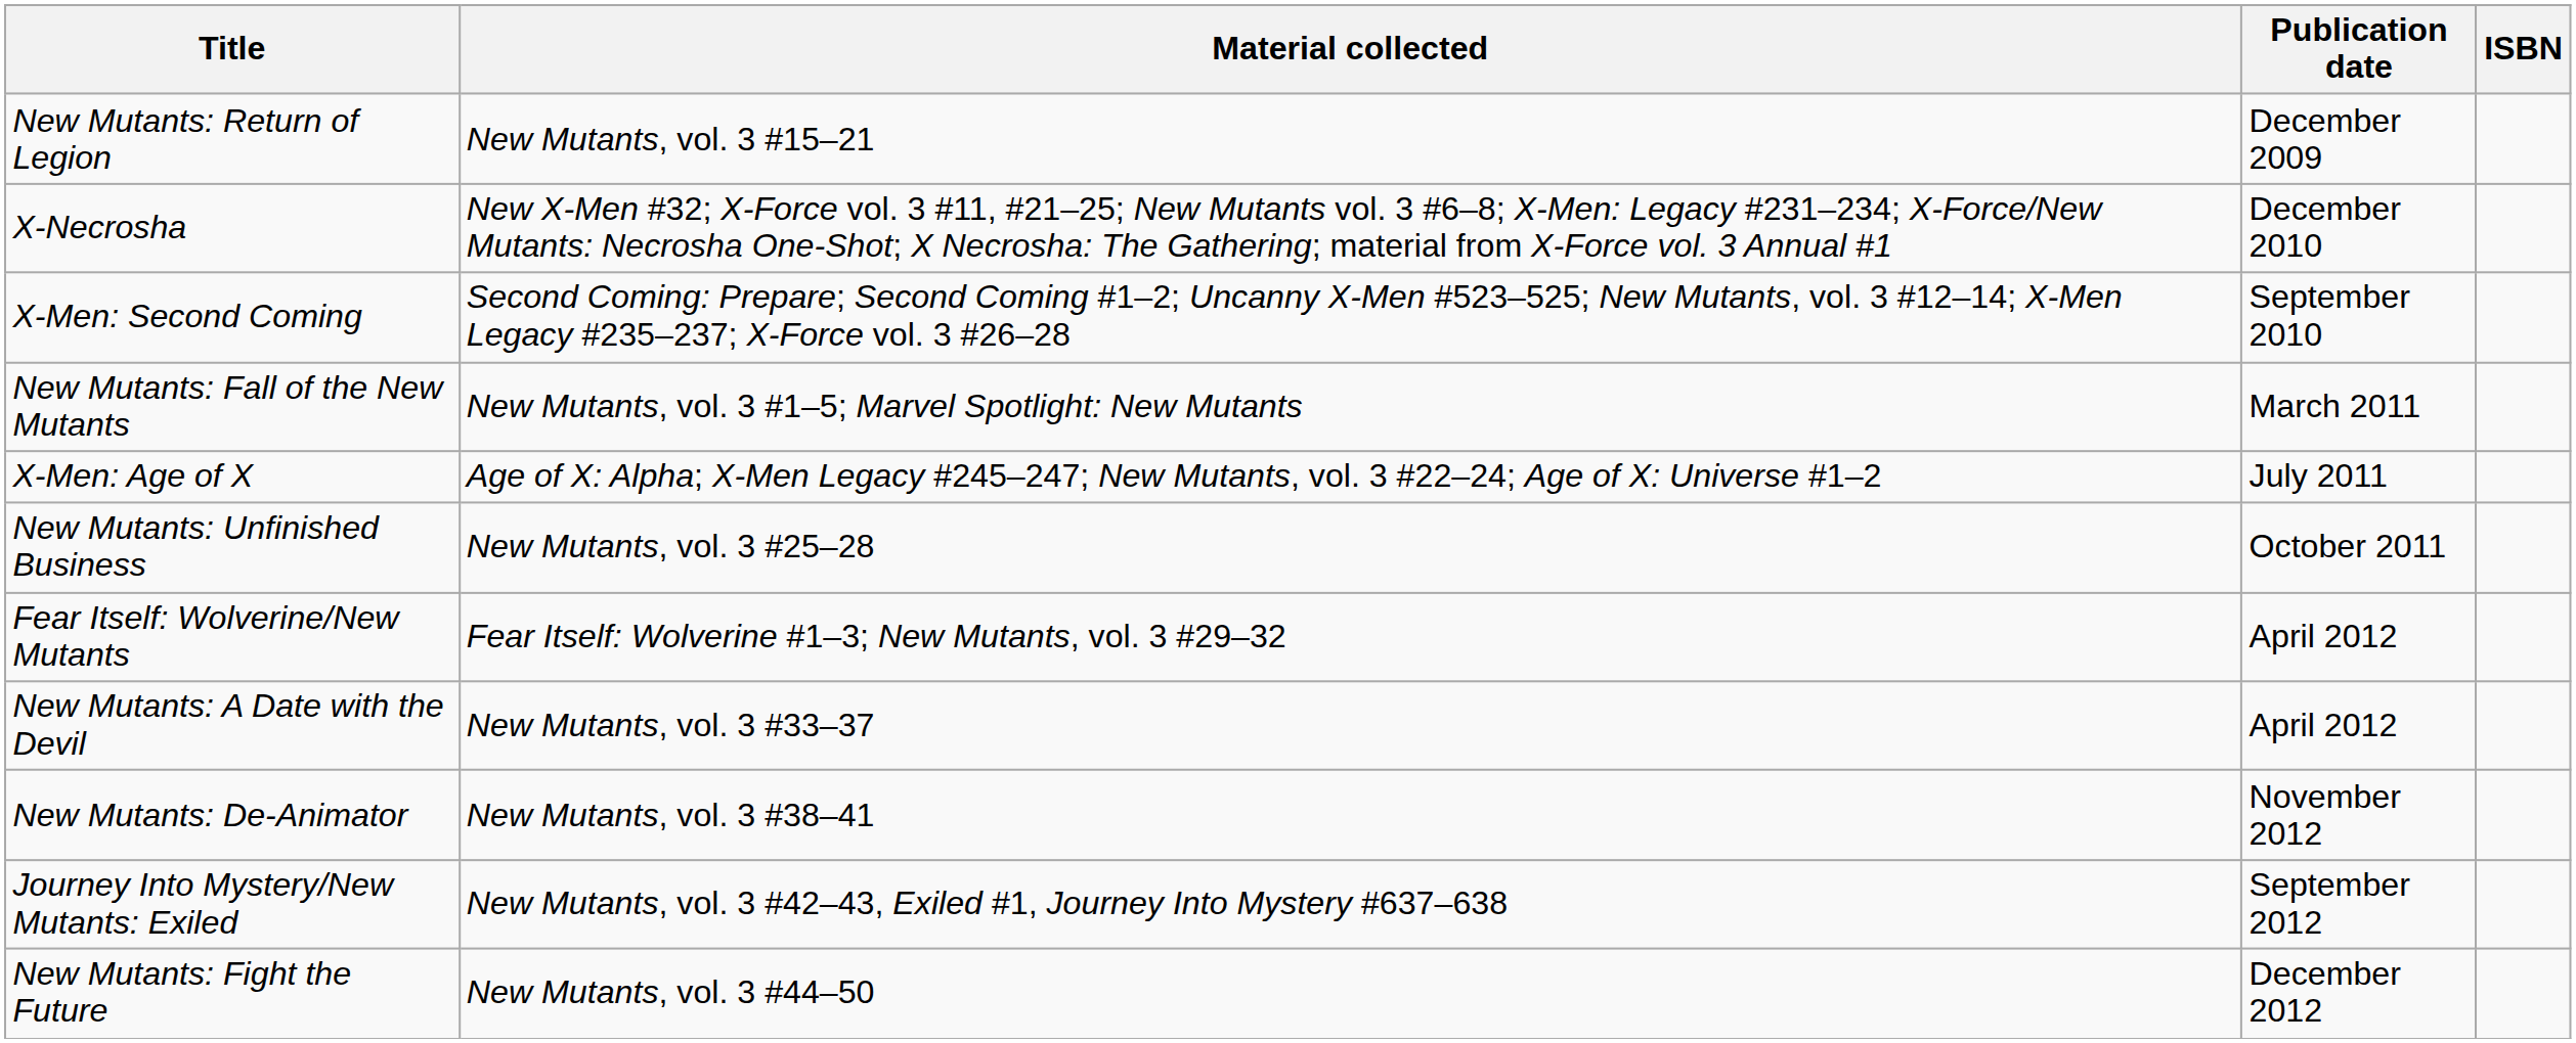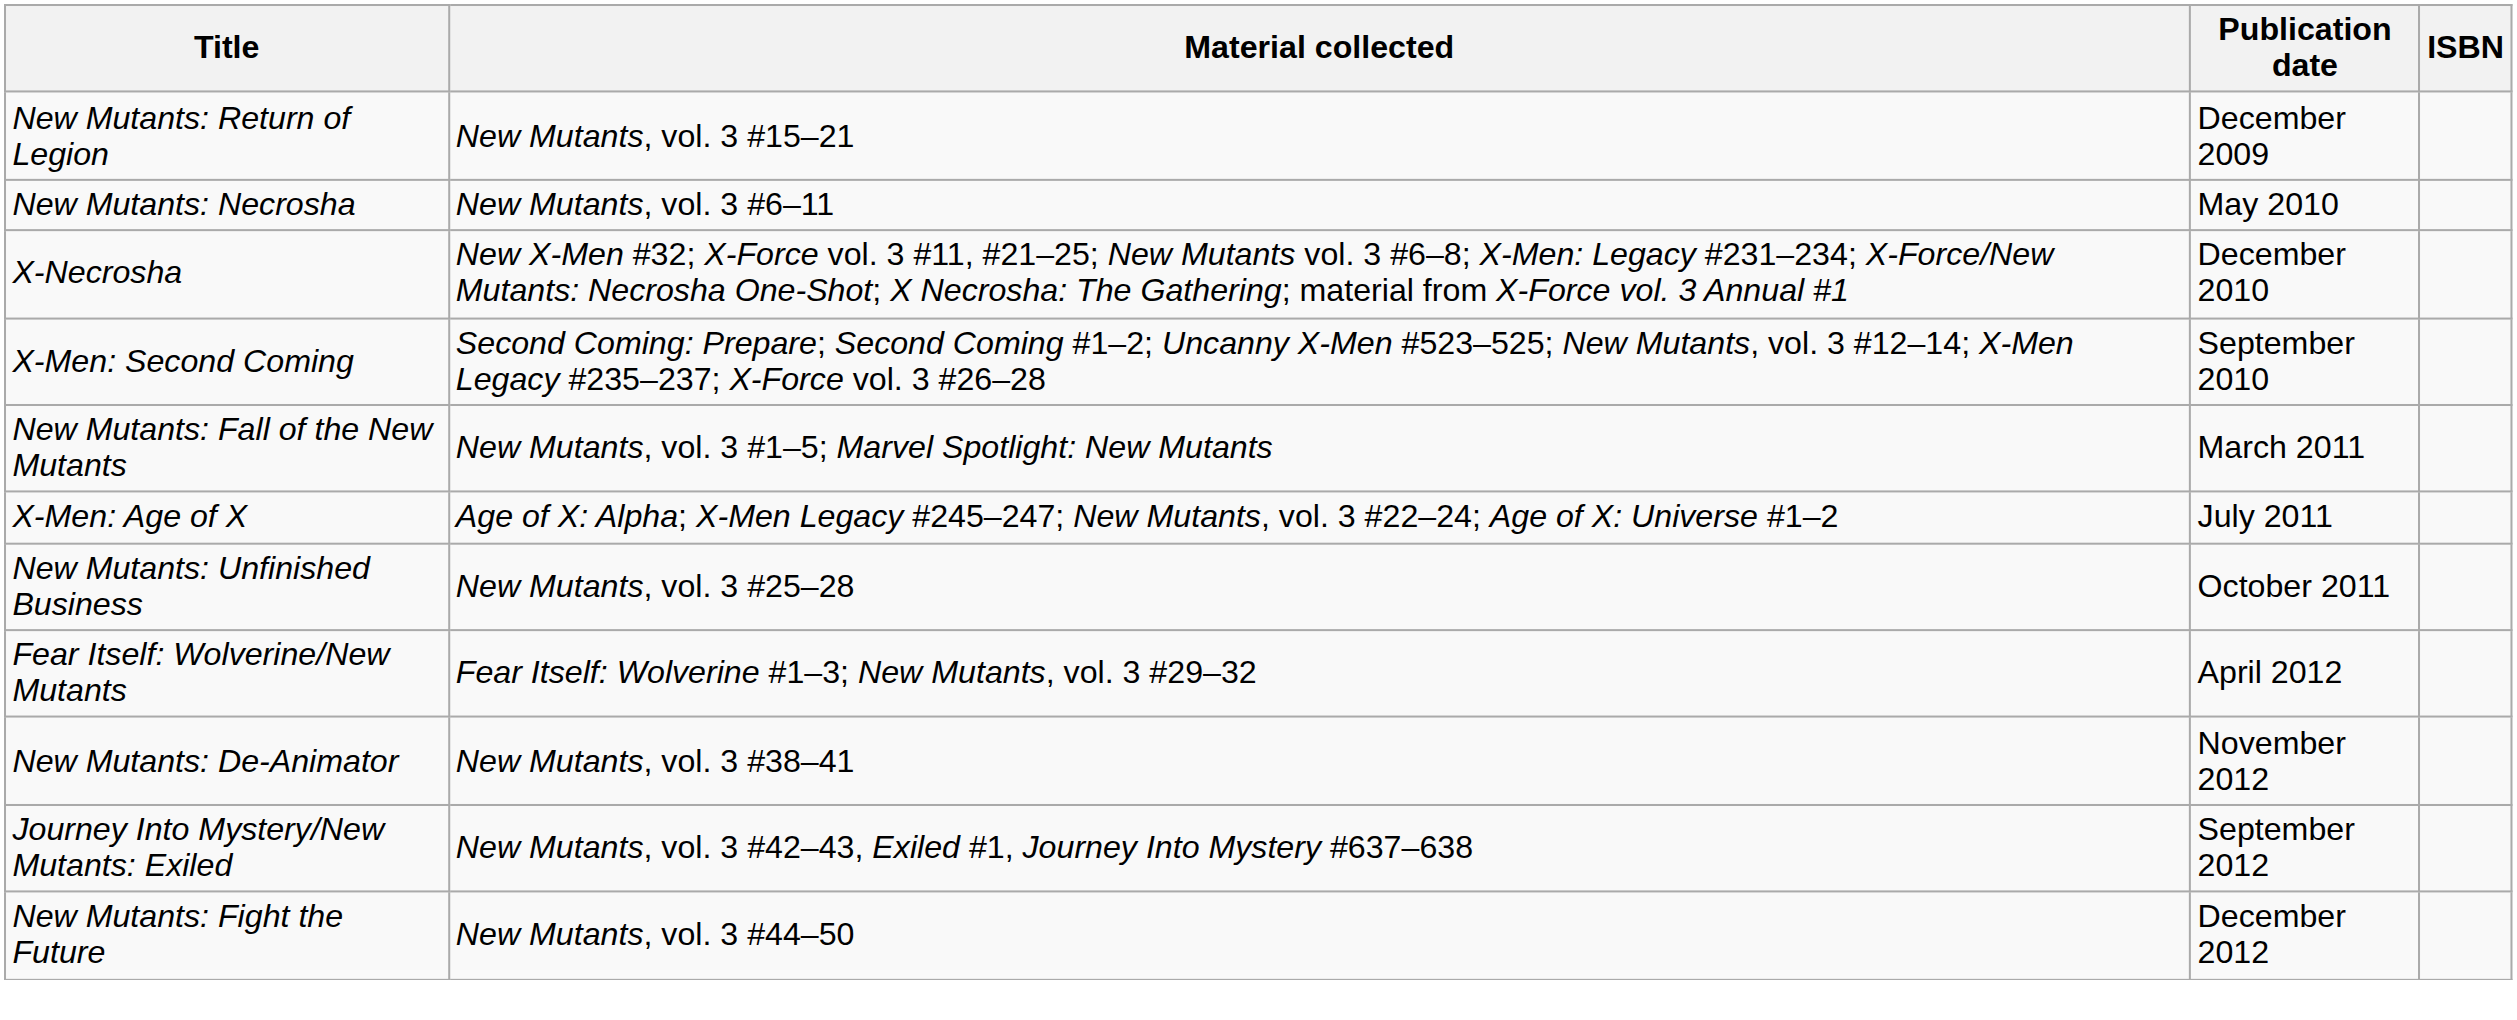+ row: New Mutants: Necrosha | New Mutants, vol. 3 #6–11 | May 2010
- row: New Mutants: A Date with the Devil | New Mutants, vol. 3 #33–37 | April 2012
